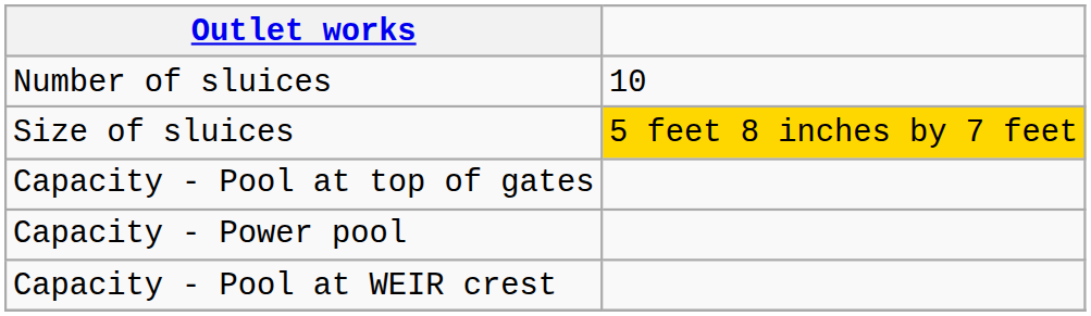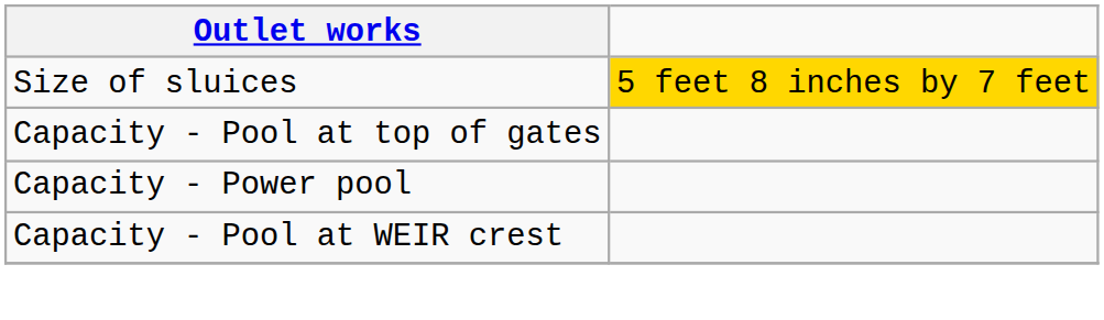- row: Number of sluices | 10
